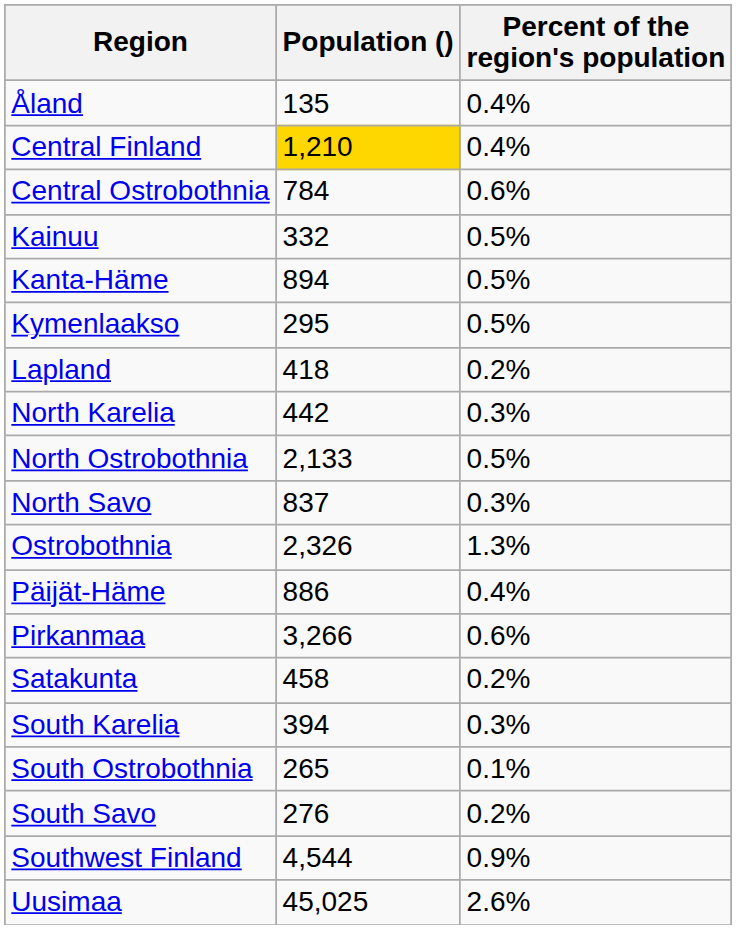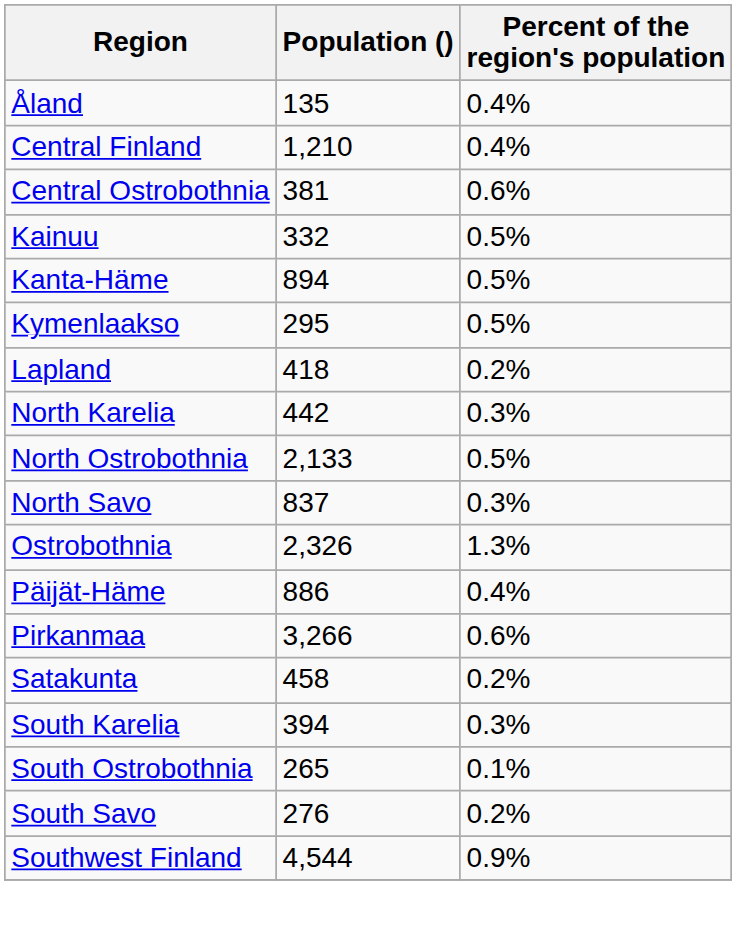Central Finland | Population (): gold background -> no background
Central Ostrobothnia | Population (): 784 -> 381
- row: Uusimaa | 45,025 | 2.6%
